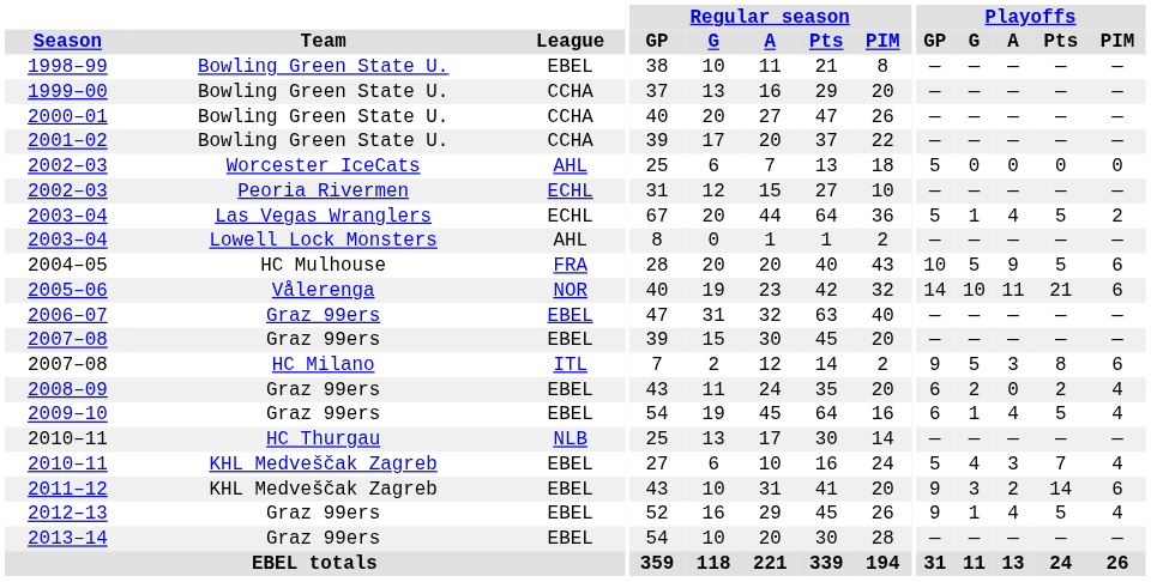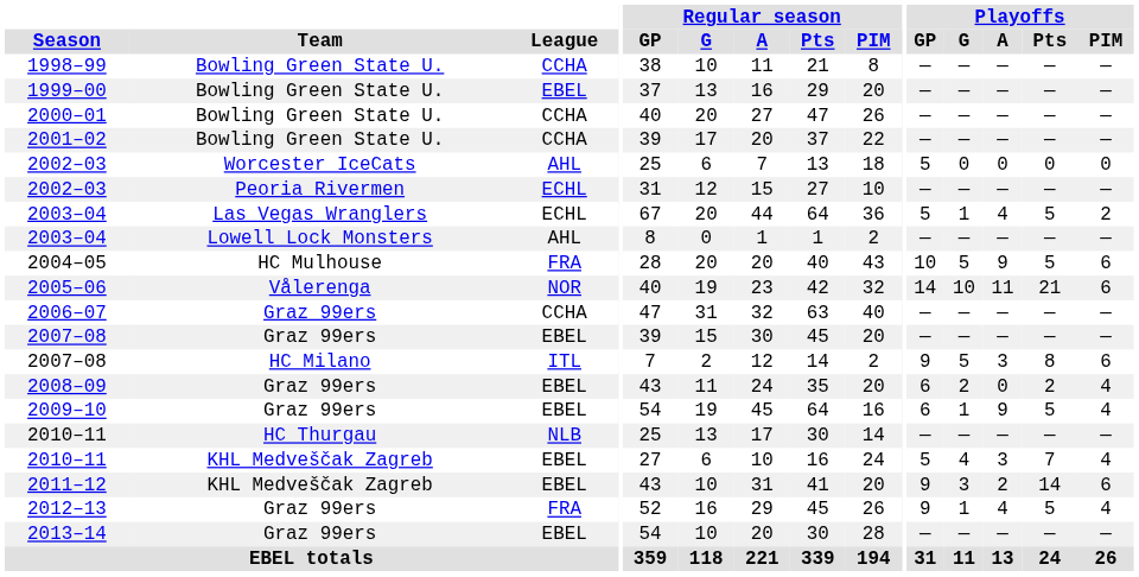1998–99 | League: EBEL -> CCHA
1999–00 | League: CCHA -> EBEL
2006–07 | League: EBEL -> CCHA
2009–10 | Playoffs / A: 4 -> 9
2012–13 | League: EBEL -> FRA
